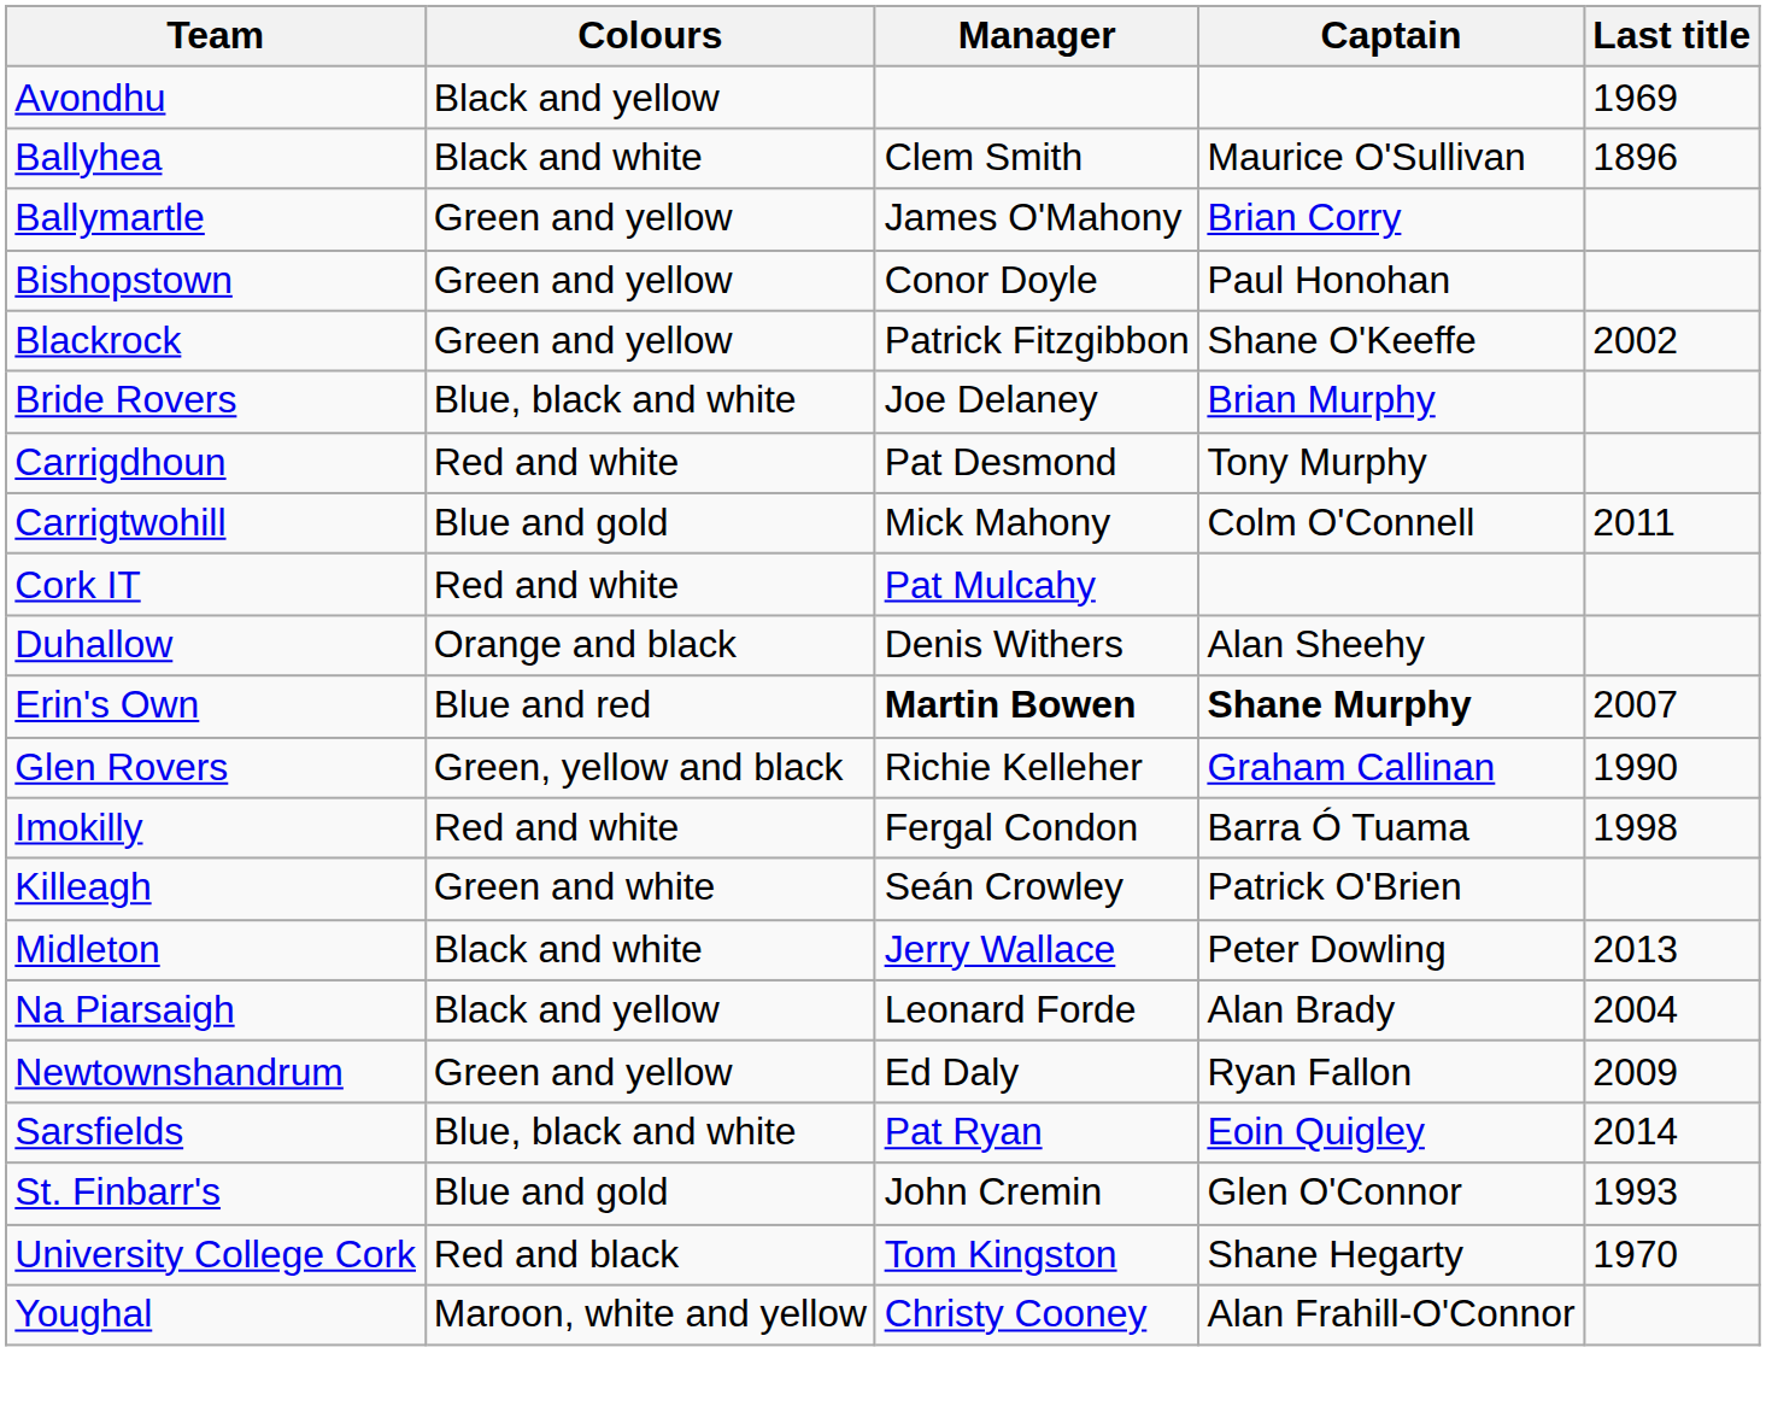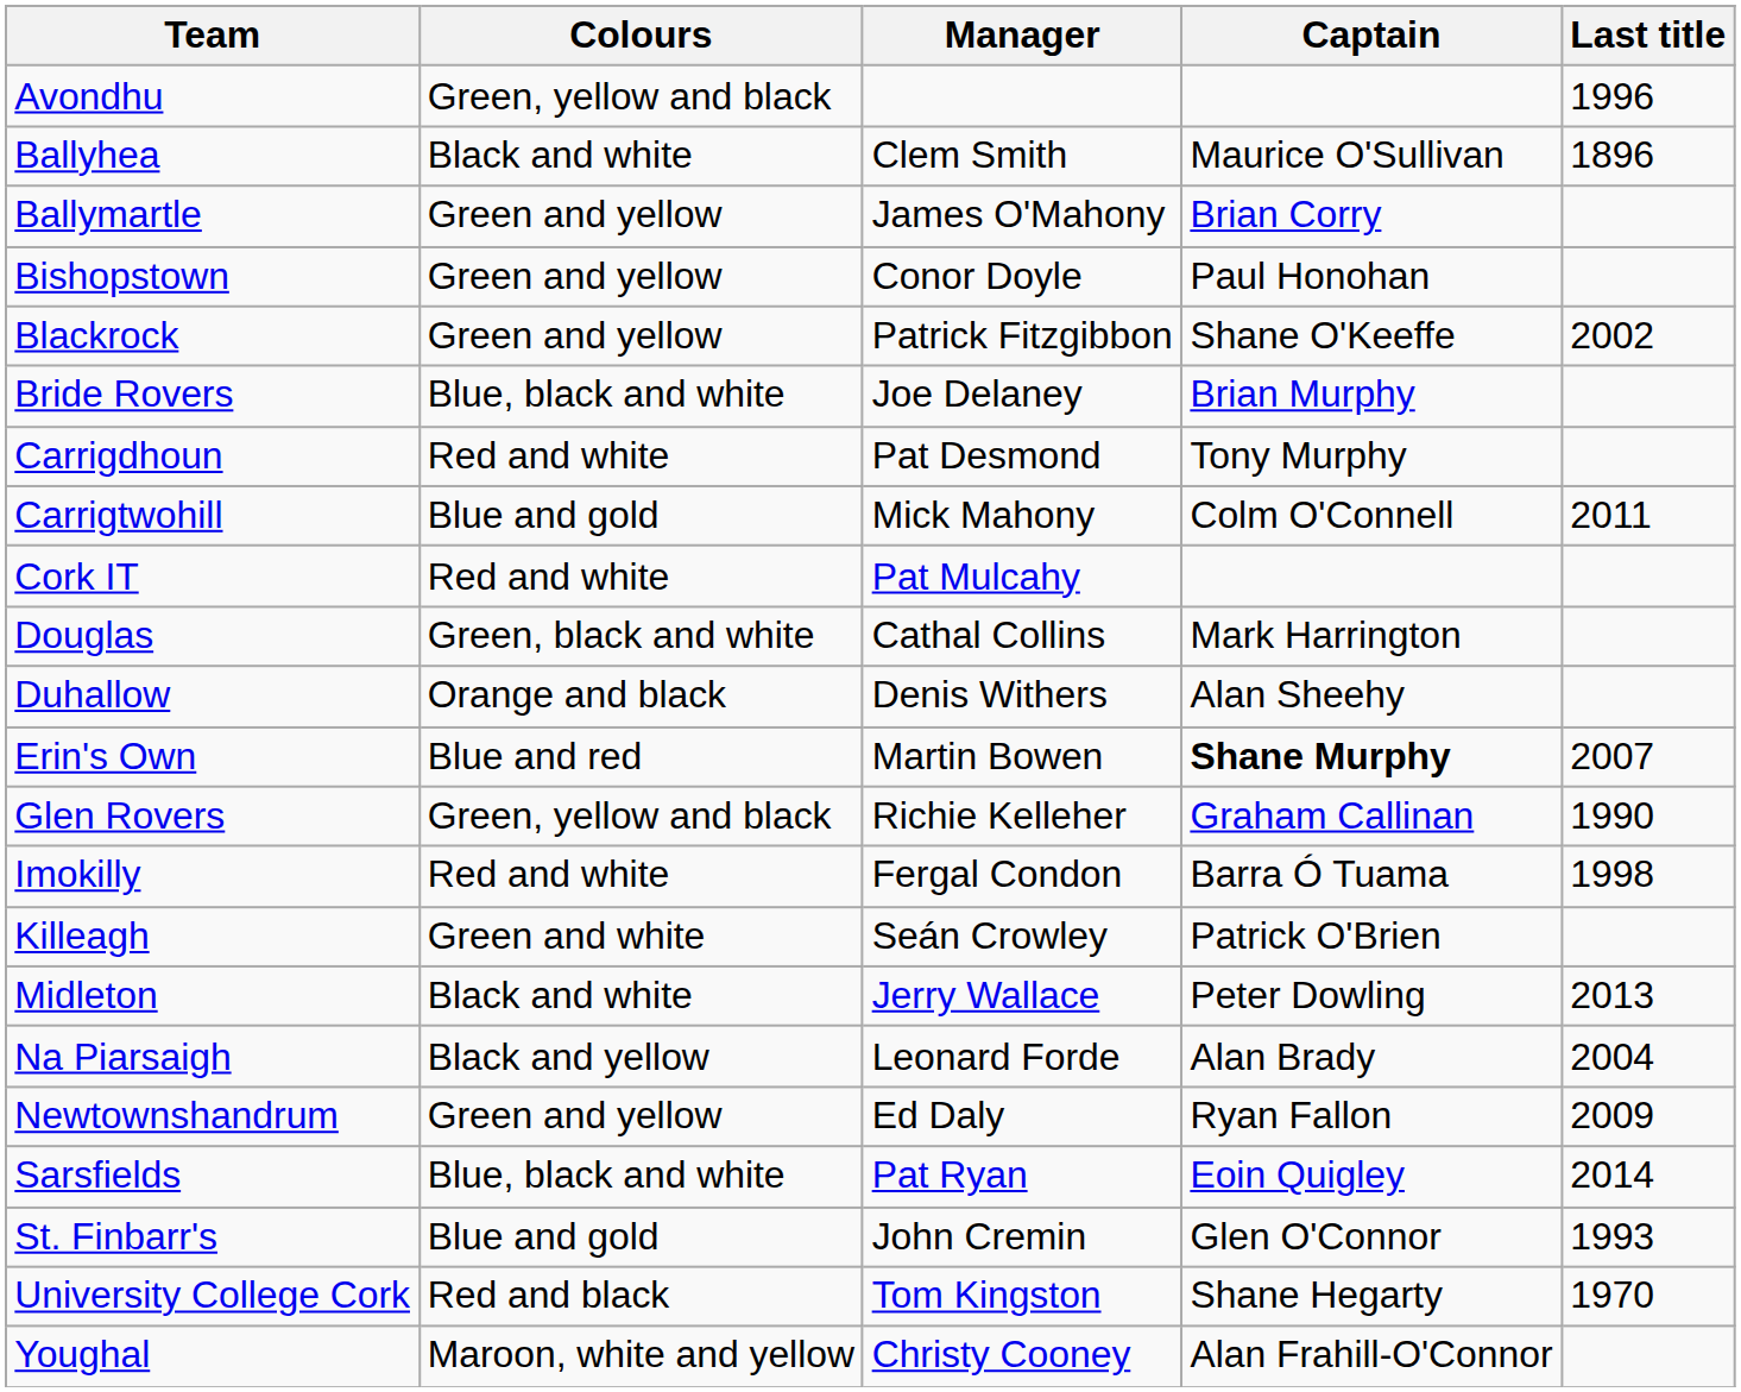Avondhu | Colours: Black and yellow -> Green, yellow and black
Avondhu | Last title: 1969 -> 1996
+ row: Douglas | Green, black and white | Cathal Collins | Mark Harrington
Erin's Own | Manager: bold -> normal
